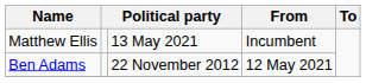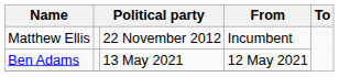Matthew Ellis | column 3: 13 May 2021 -> 22 November 2012
Ben Adams | column 3: 22 November 2012 -> 13 May 2021
